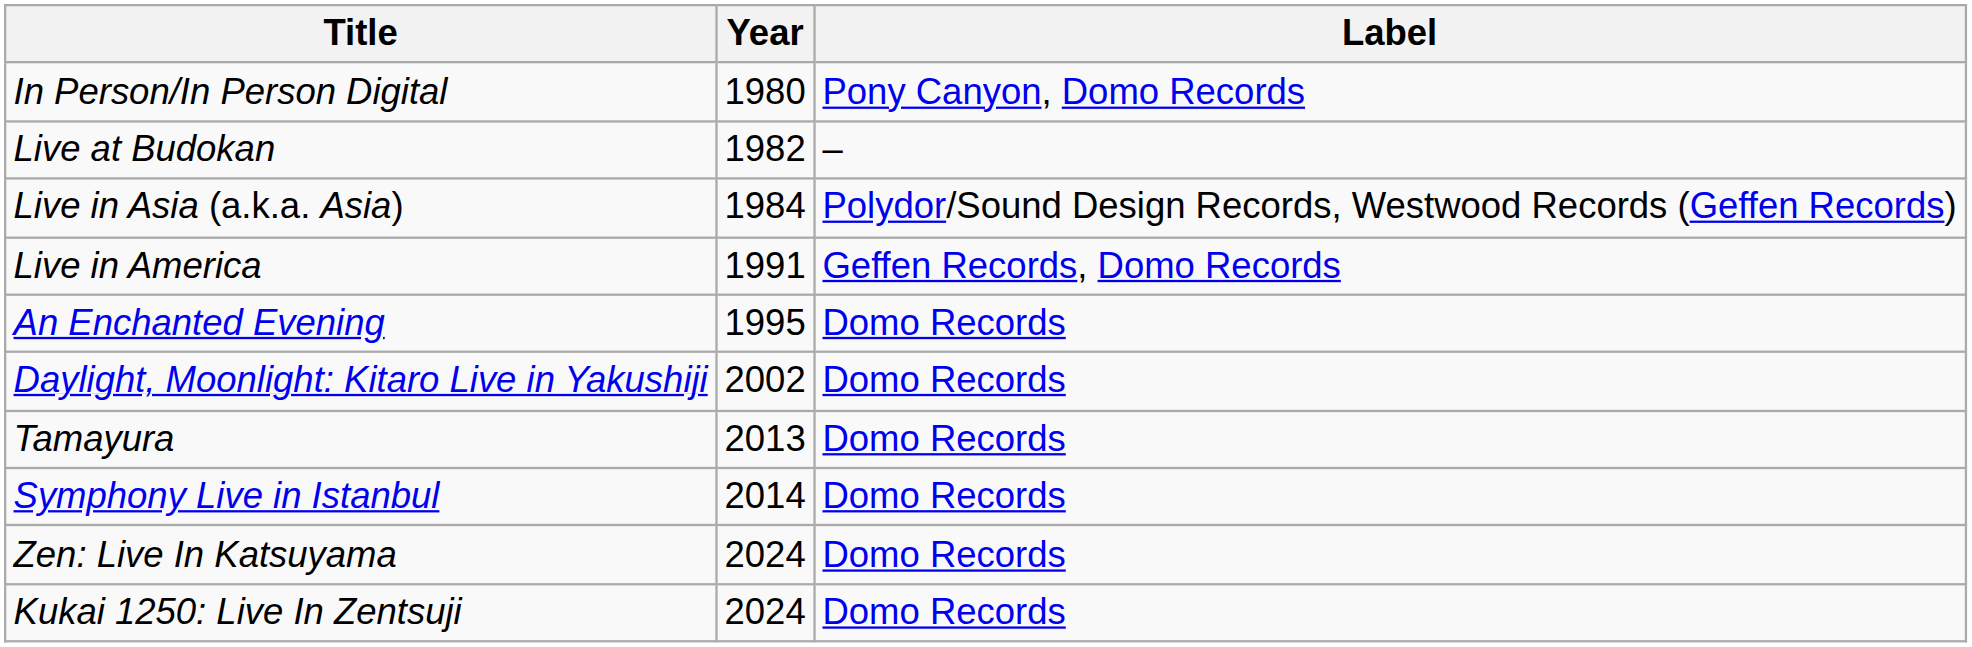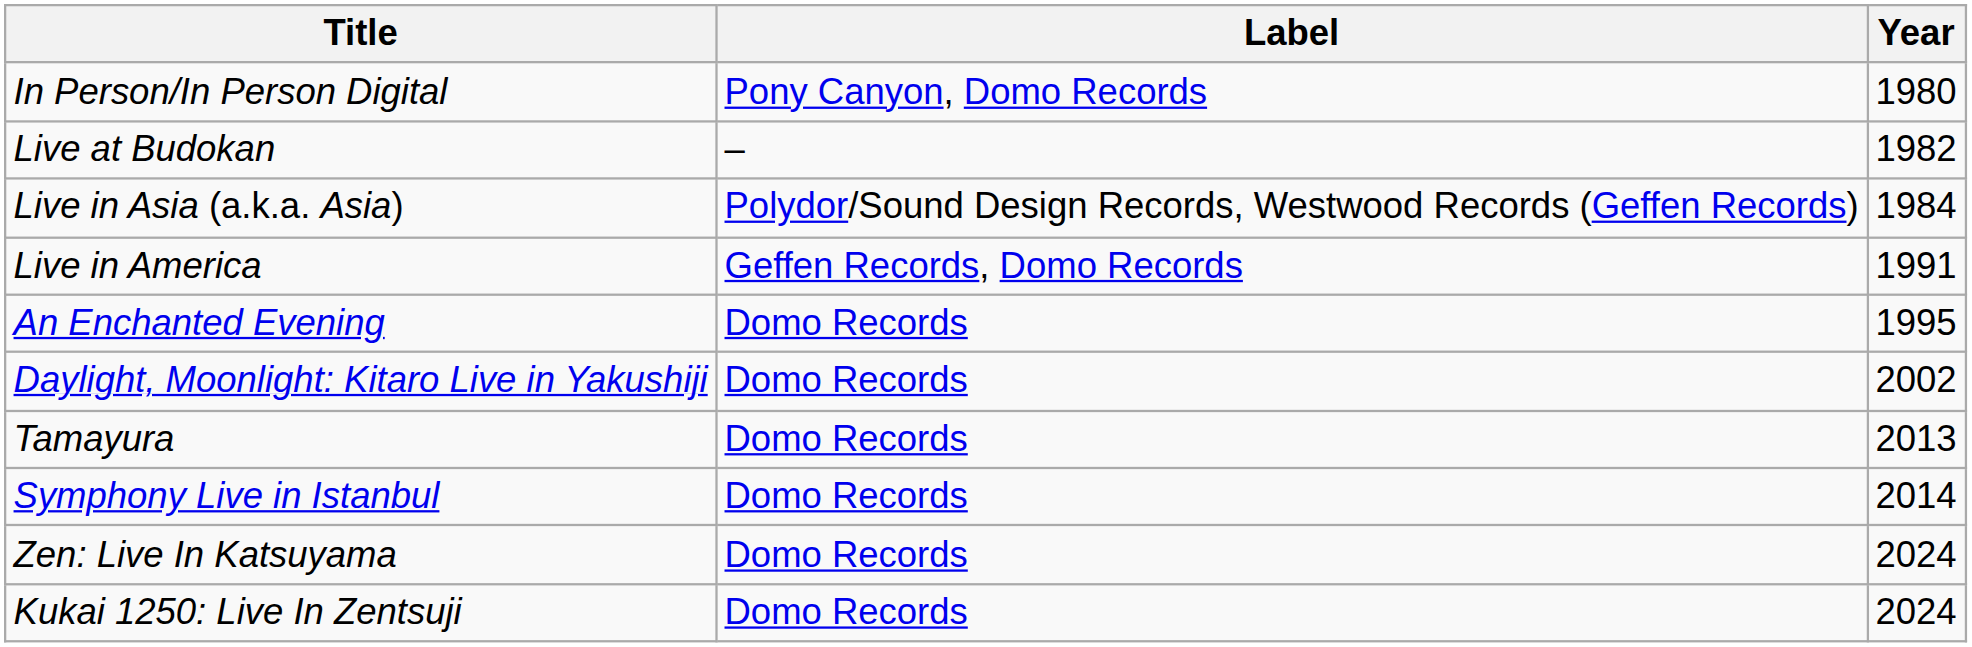columns swapped: Year <-> Label
